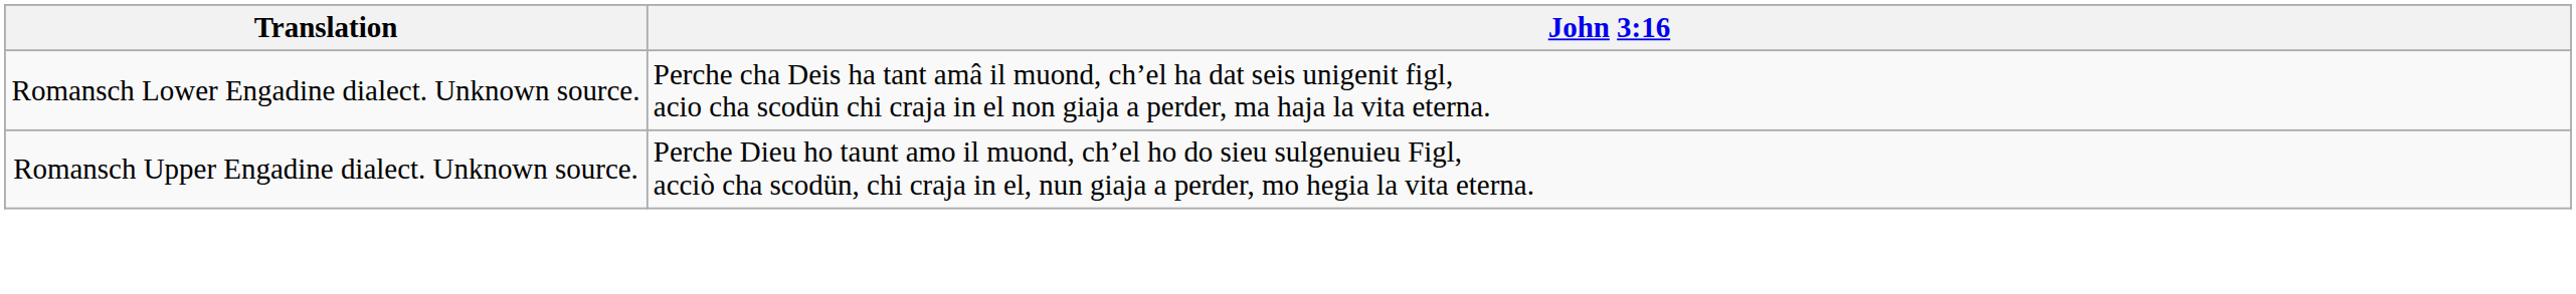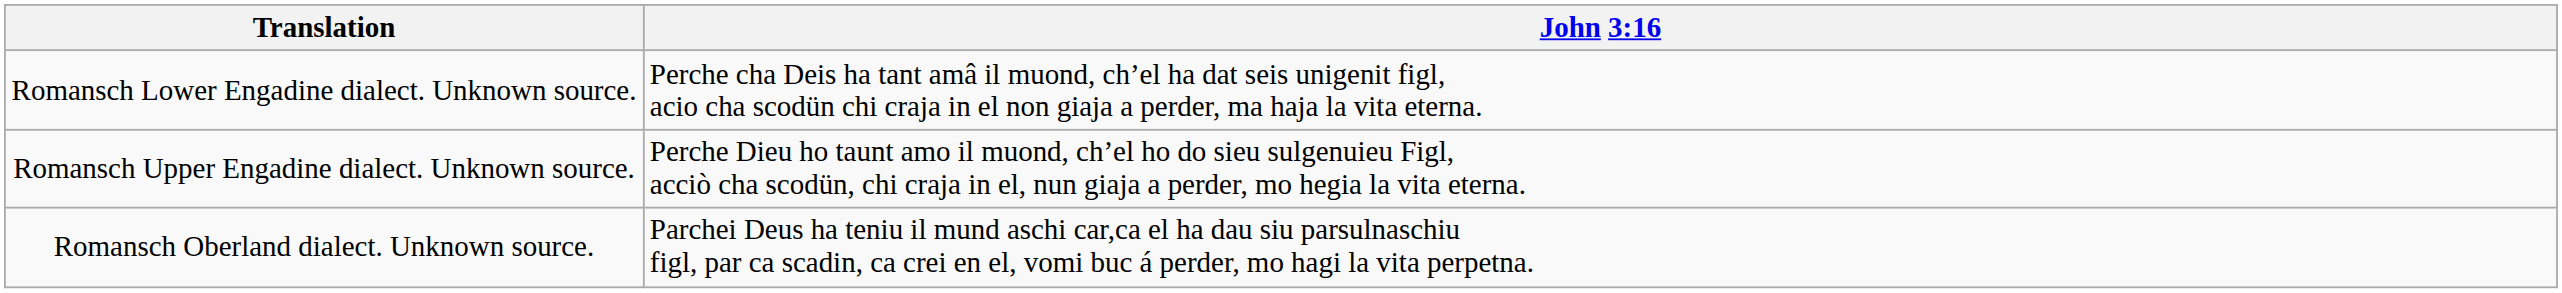+ row: Romansch Oberland dialect. Unknown source. | Parchei Deus ha teniu il mund aschi car,ca el ha dau siu parsulnaschiu figl, par ca scadin, ca crei en el, vomi buc á perder, mo hagi la vita perpetna.
